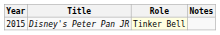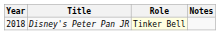Disney's Peter Pan JR | Year: 2015 -> 2018
